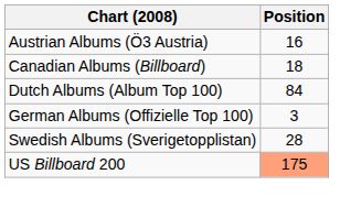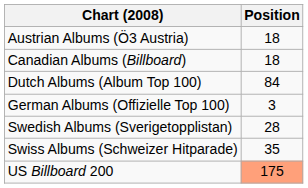Austrian Albums (Ö3 Austria) | Position: 16 -> 18
+ row: Swiss Albums (Schweizer Hitparade) | 35
